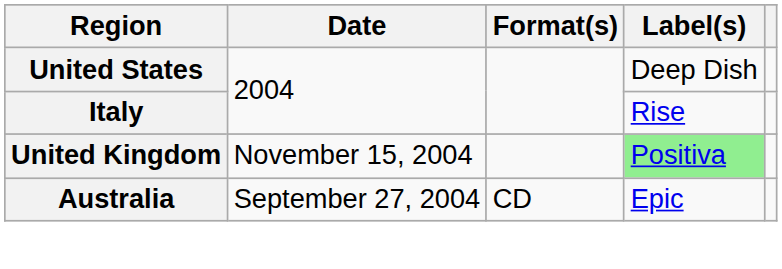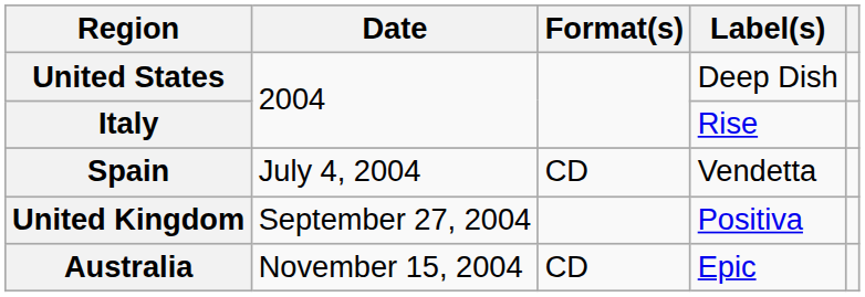+ row: Spain | July 4, 2004 | CD | Vendetta
United Kingdom | Date: November 15, 2004 -> September 27, 2004
United Kingdom | Label(s): lightgreen background -> no background
Australia | Date: September 27, 2004 -> November 15, 2004
